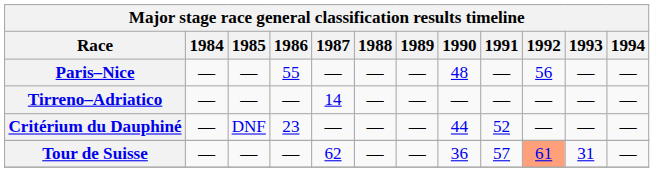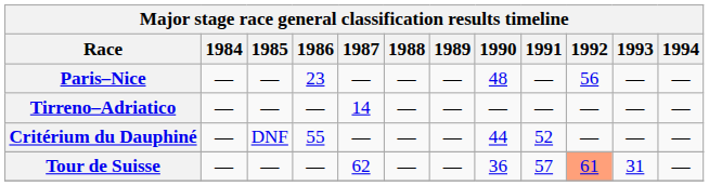Paris–Nice | 1986: 55 -> 23
Critérium du Dauphiné | 1986: 23 -> 55
